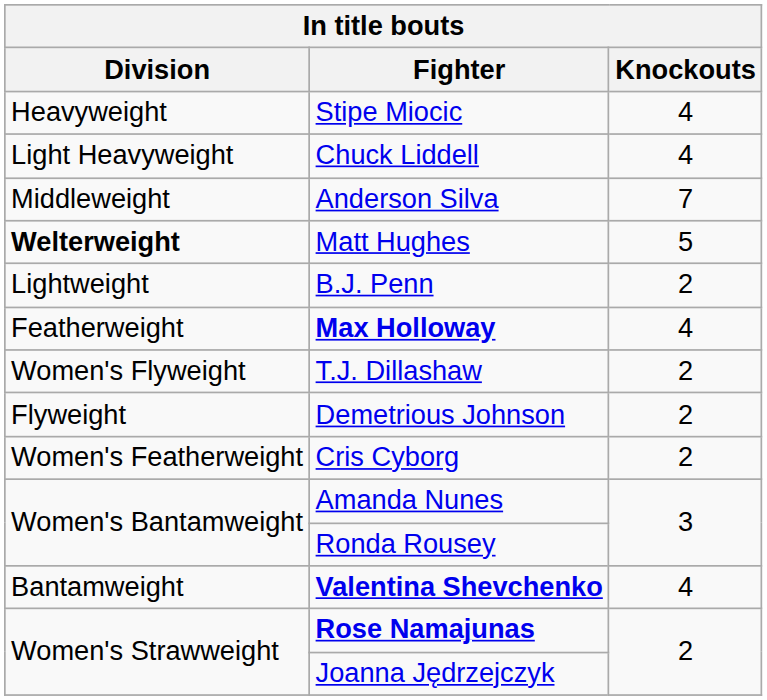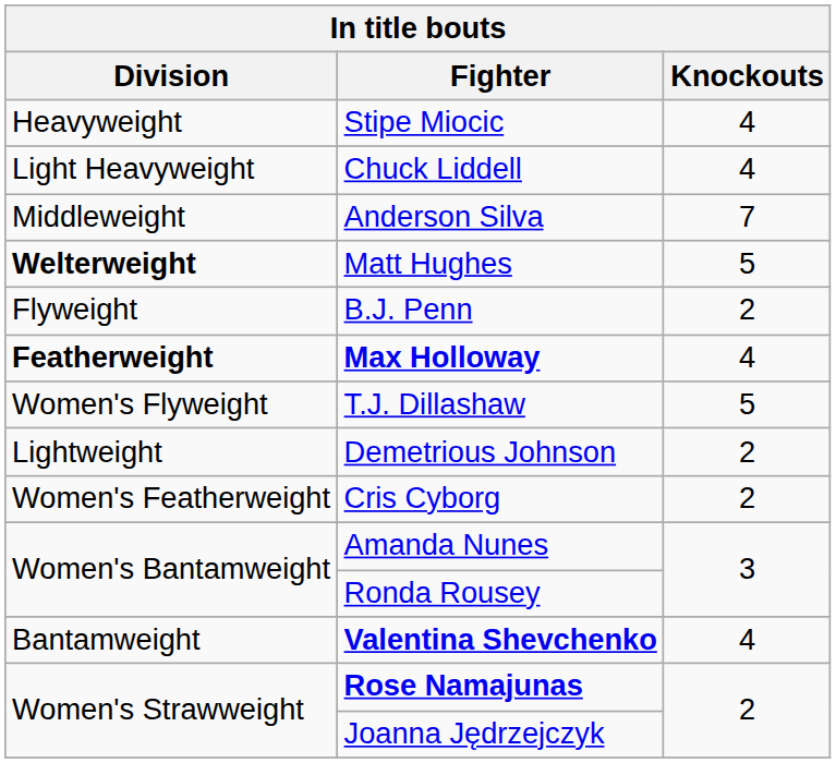B.J. Penn | Division: Lightweight -> Flyweight
Max Holloway | Division: normal -> bold
T.J. Dillashaw | Knockouts: 2 -> 5
Demetrious Johnson | Division: Flyweight -> Lightweight
